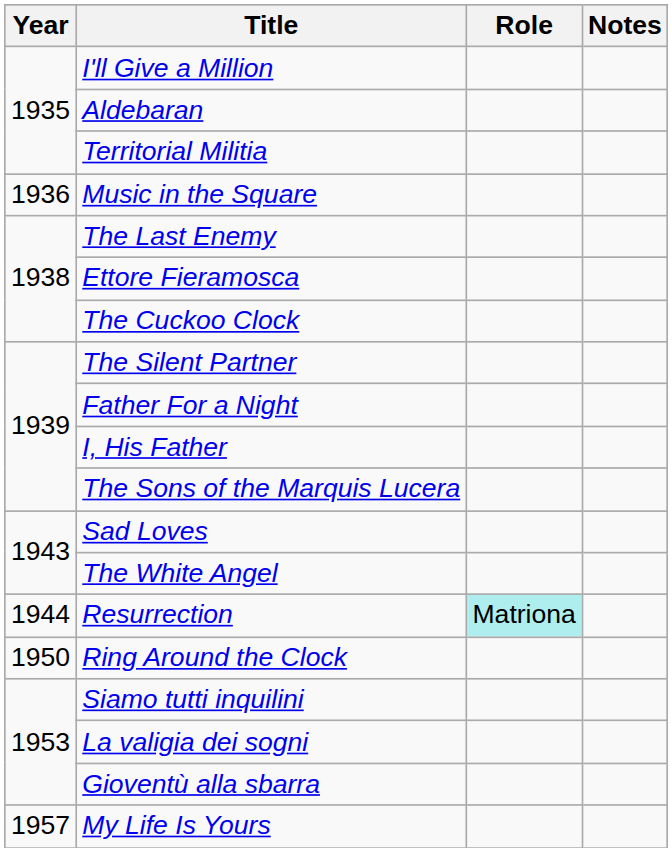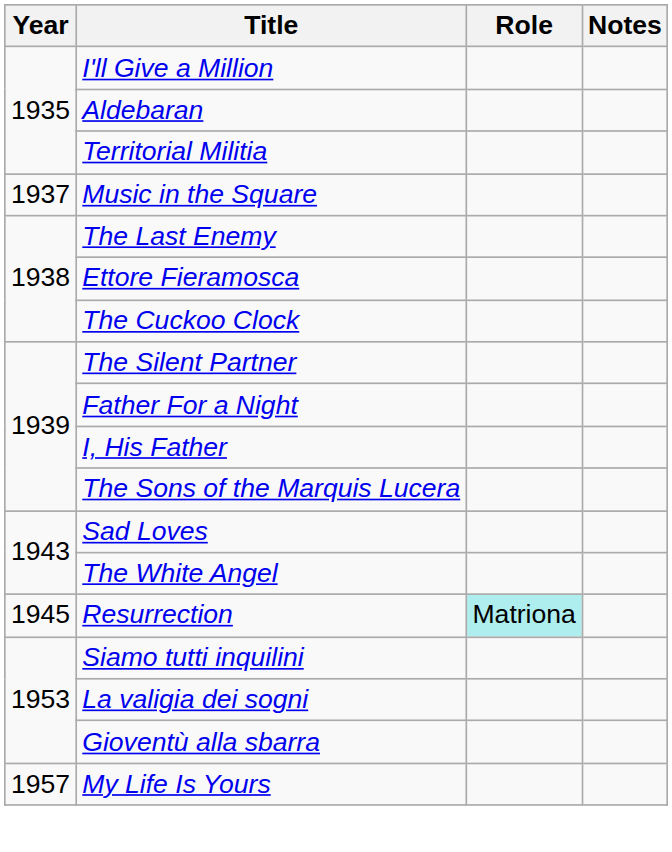Music in the Square | Year: 1936 -> 1937
Resurrection | Year: 1944 -> 1945
- row: 1950 | Ring Around the Clock
